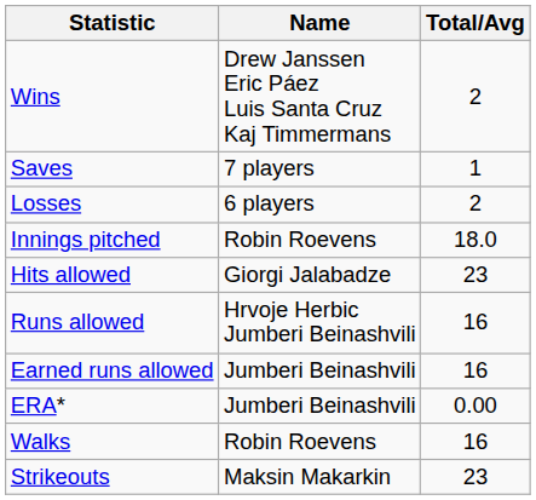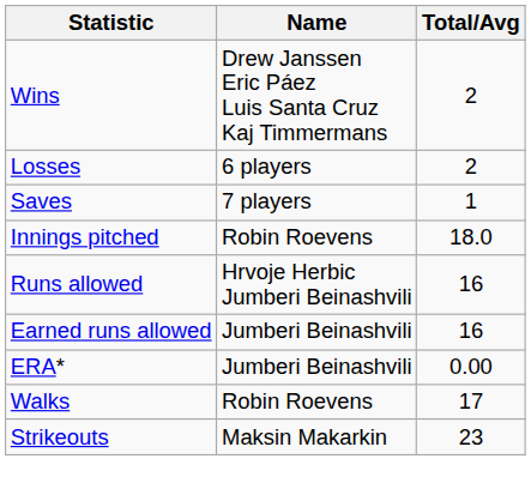rows swapped: Losses <-> Saves
- row: Hits allowed | Giorgi Jalabadze | 23
Walks | Total/Avg: 16 -> 17
